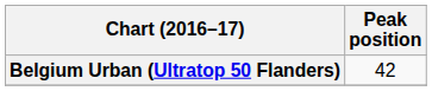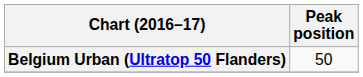Belgium Urban (Ultratop 50 Flanders) | Peak position: 42 -> 50
